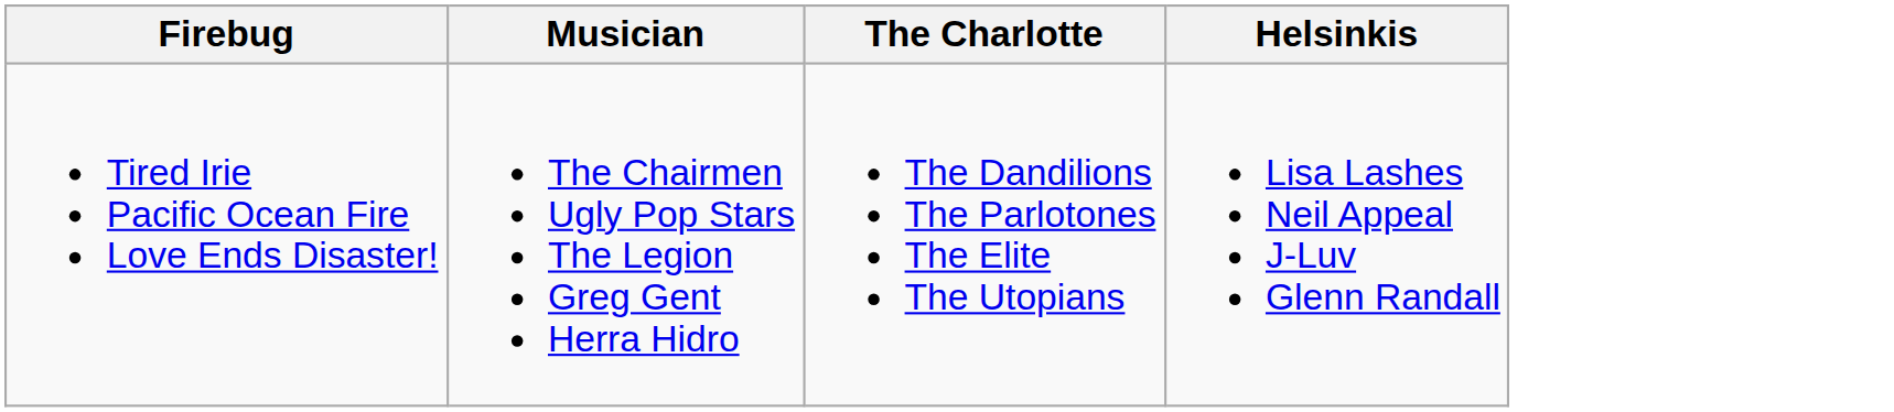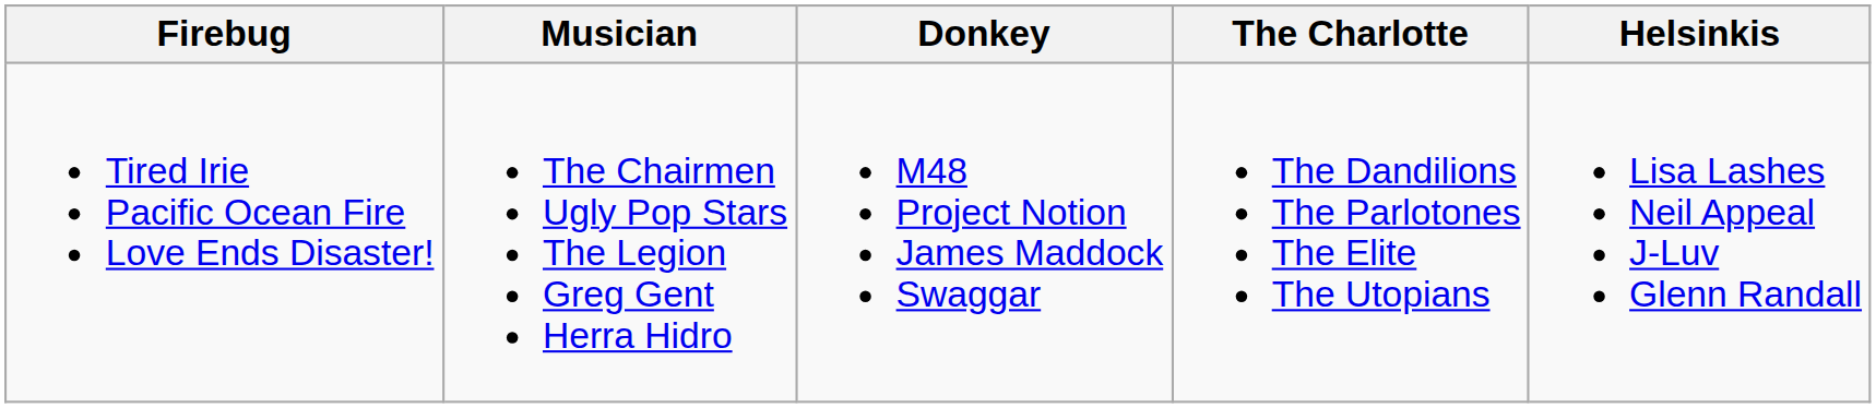+ column: Donkey | M48 Project Notion James Maddock Swaggar
